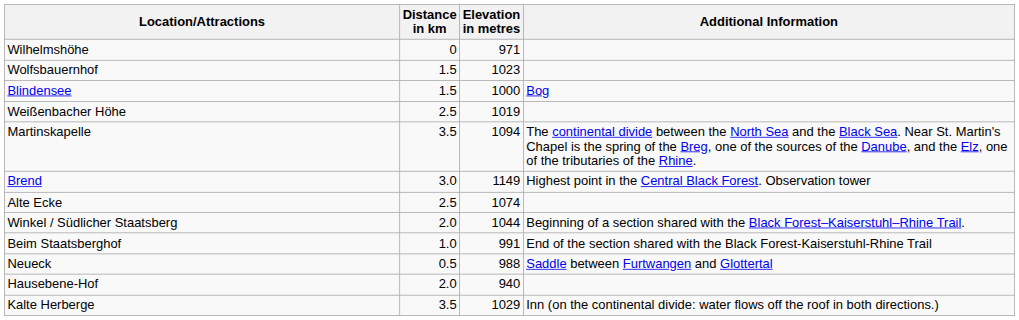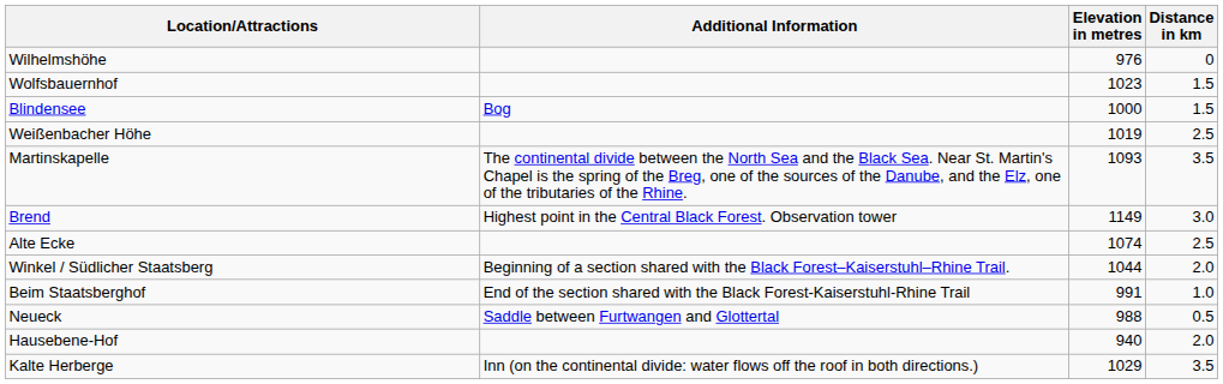columns swapped: Distance in km <-> Additional Information
Wilhelmshöhe | Elevation in metres: 971 -> 976
Martinskapelle | Elevation in metres: 1094 -> 1093
